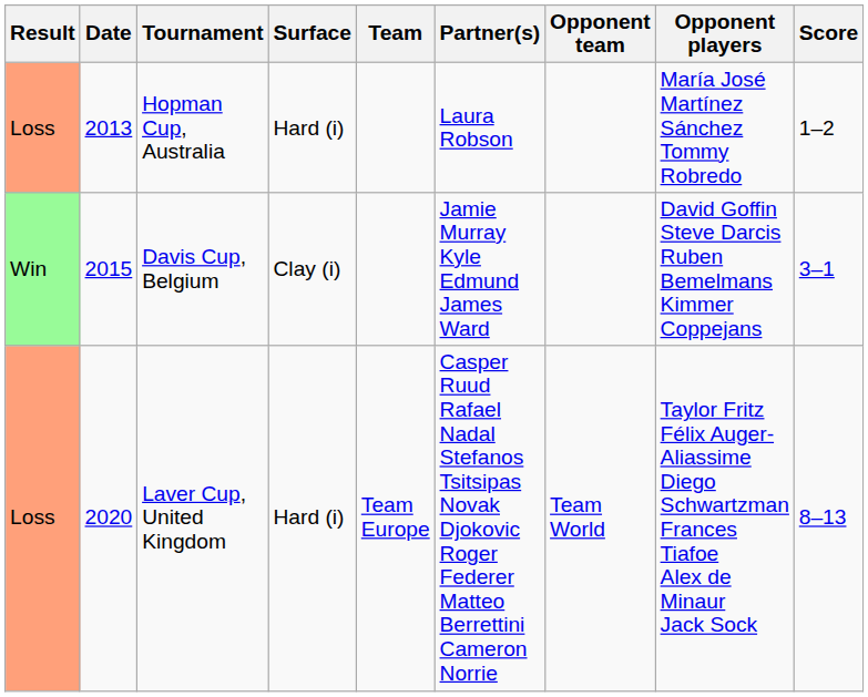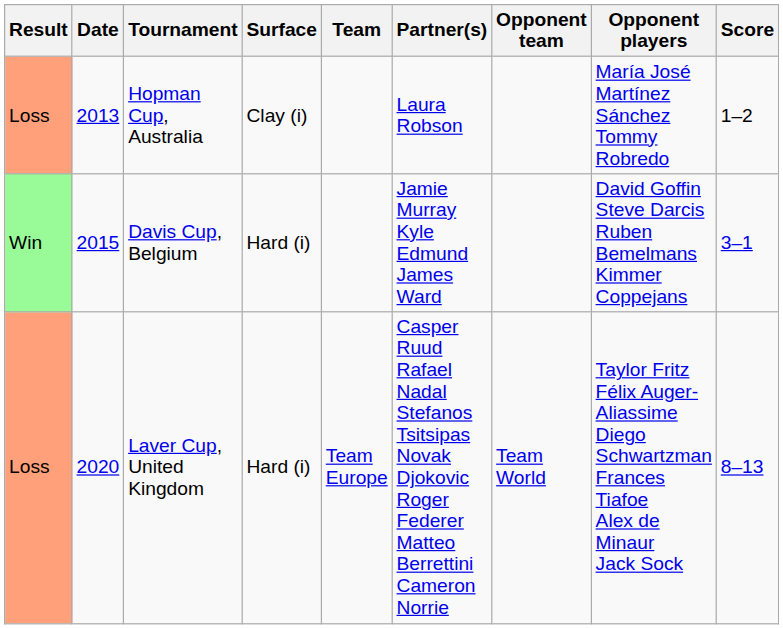Hopman Cup, Australia | Surface: Hard (i) -> Clay (i)
Davis Cup, Belgium | Surface: Clay (i) -> Hard (i)
